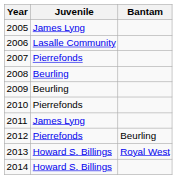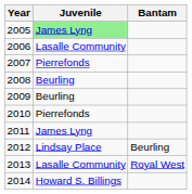2005 | Juvenile: no background -> lightgreen background
2012 | Juvenile: Pierrefonds -> Lindsay Place
2013 | Juvenile: Howard S. Billings -> Lasalle Community
